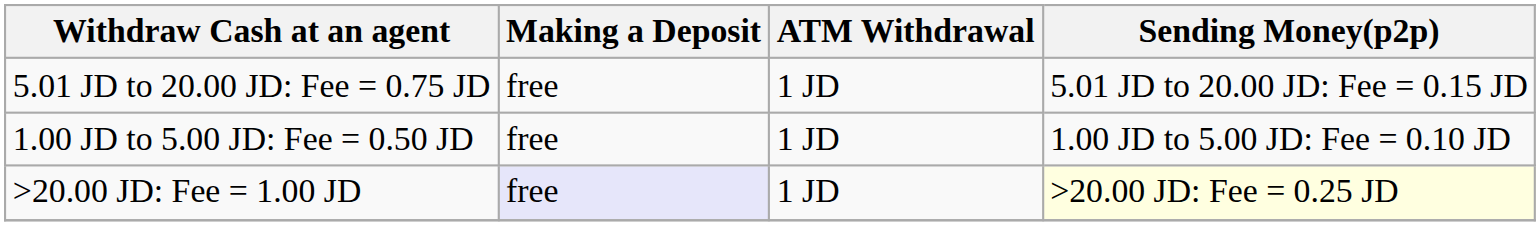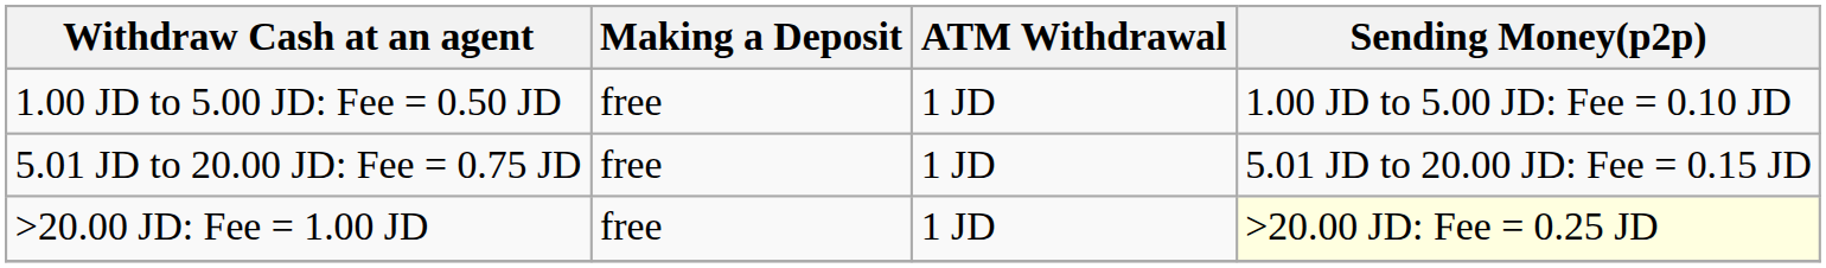rows swapped: 1.00 JD to 5.00 JD: Fee = 0.50 JD <-> 5.01 JD to 20.00 JD: Fee = 0.75 JD
>20.00 JD: Fee = 1.00 JD | Making a Deposit: lavender background -> no background
